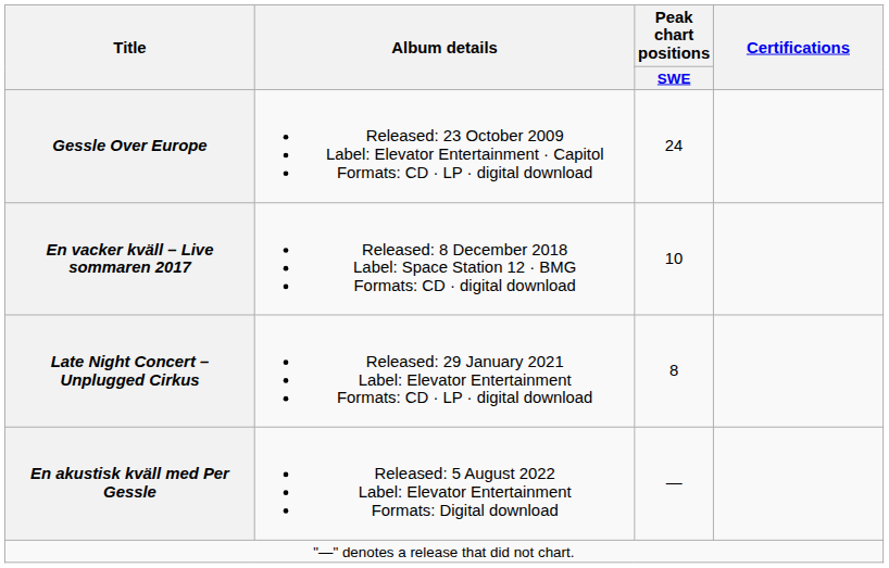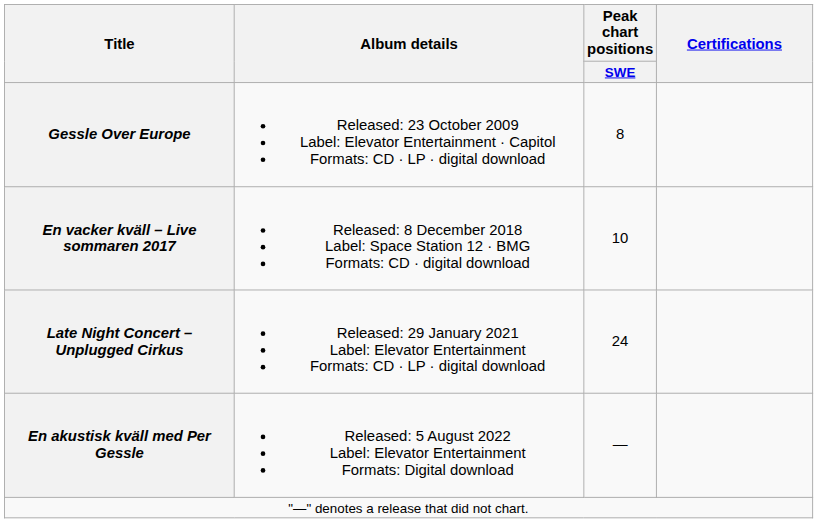Gessle Over Europe | Peak chart positions / SWE: 24 -> 8
Late Night Concert – Unplugged Cirkus | Peak chart positions / SWE: 8 -> 24
